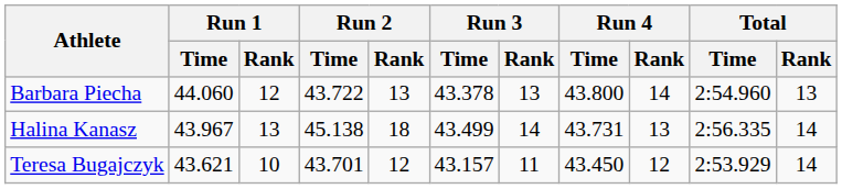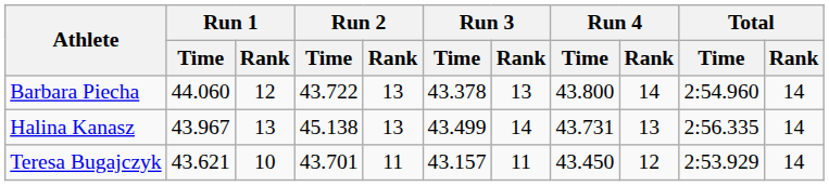Barbara Piecha | Total / Rank: 13 -> 14
Halina Kanasz | Run 2 / Rank: 18 -> 13
Teresa Bugajczyk | Run 2 / Rank: 12 -> 11
